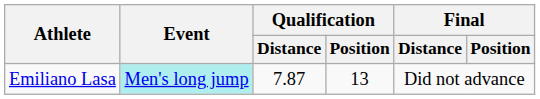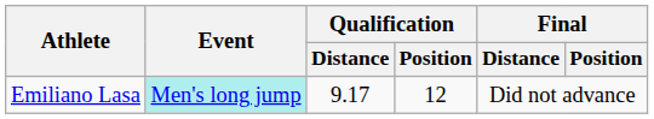Emiliano Lasa | Qualification / Distance: 7.87 -> 9.17
Emiliano Lasa | Qualification / Position: 13 -> 12
